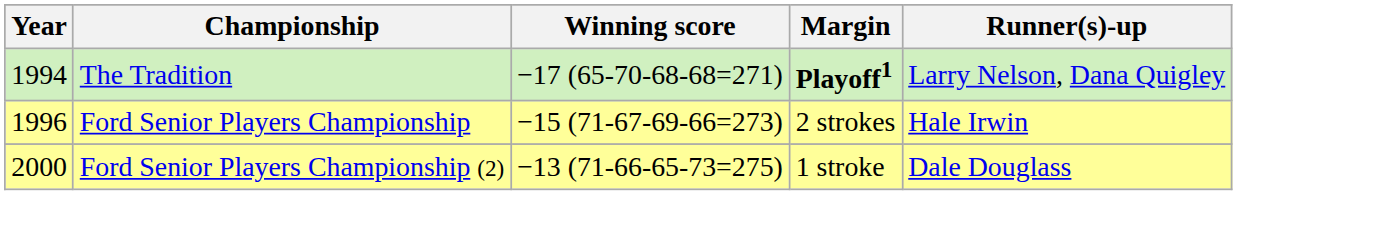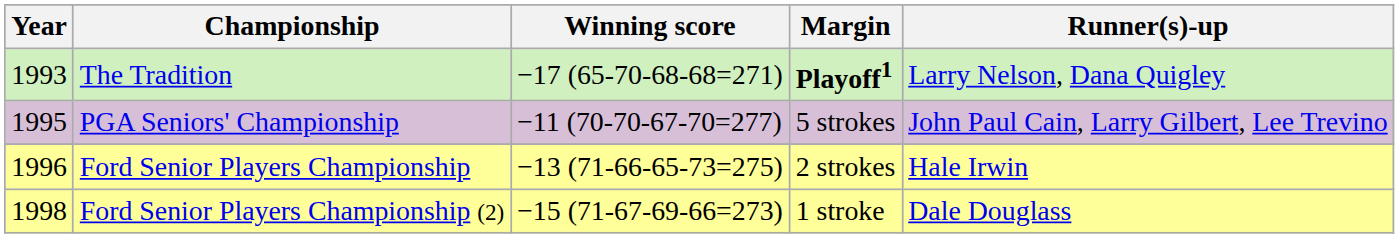The Tradition | Year: 1994 -> 1993
+ row: 1995 | PGA Seniors' Championship | −11 (70-70-67-70=277) | 5 strokes | John Paul Cain, Larry Gilbert, Lee Trevino
Ford Senior Players Championship | Winning score: −15 (71-67-69-66=273) -> −13 (71-66-65-73=275)
Ford Senior Players Championship (2) | Year: 2000 -> 1998
Ford Senior Players Championship (2) | Winning score: −13 (71-66-65-73=275) -> −15 (71-67-69-66=273)
